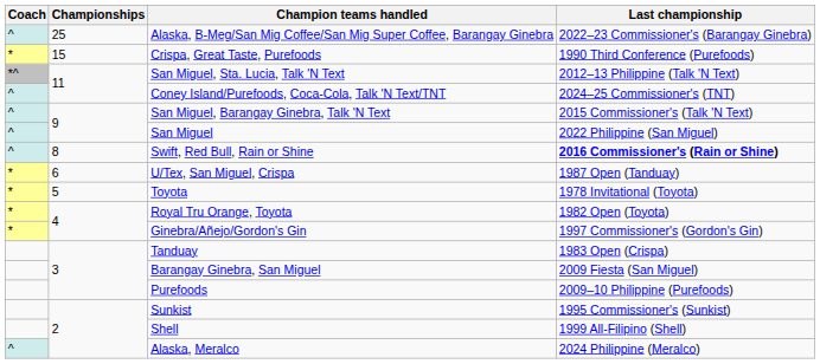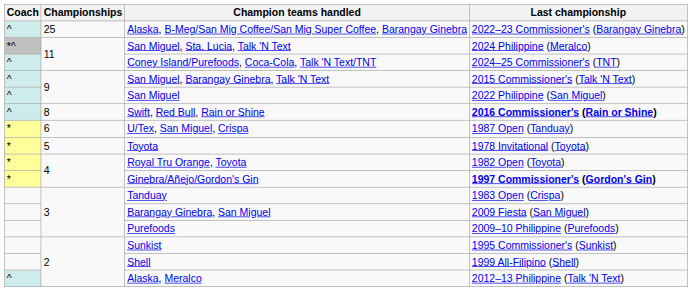- row: * | 15 | Crispa, Great Taste, Purefoods | 1990 Third Conference (Purefoods)
San Miguel, Sta. Lucia, Talk 'N Text | Last championship: 2012–13 Philippine (Talk 'N Text) -> 2024 Philippine (Meralco)
Ginebra/Añejo/Gordon's Gin | Last championship: normal -> bold
Alaska, Meralco | Last championship: 2024 Philippine (Meralco) -> 2012–13 Philippine (Talk 'N Text)
